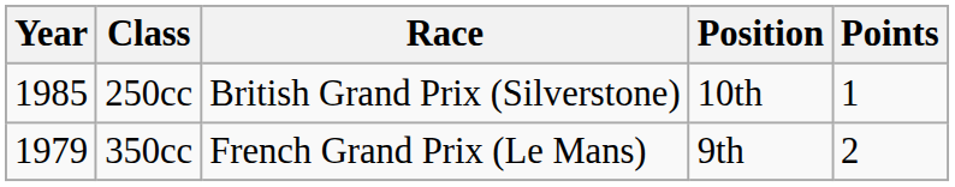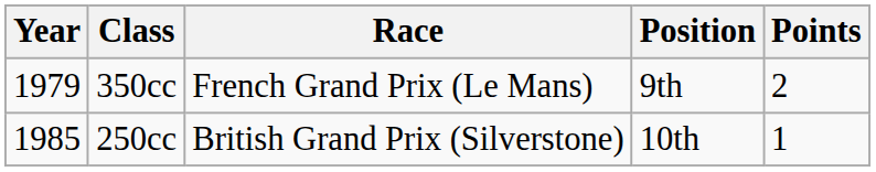rows swapped: 350cc <-> 250cc
